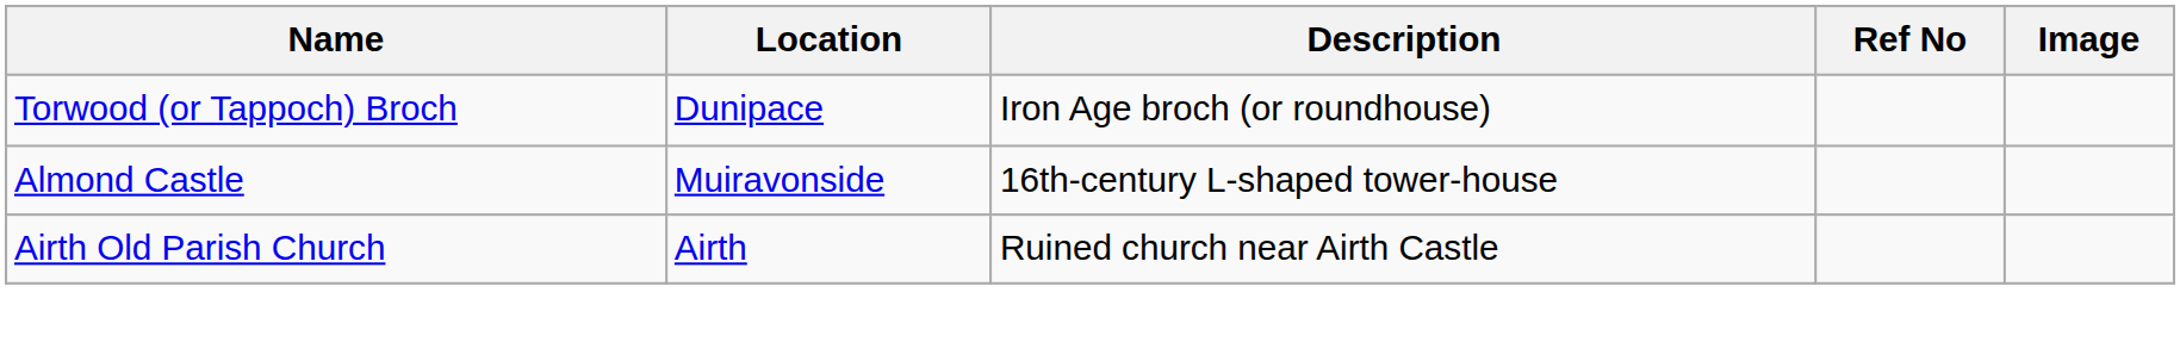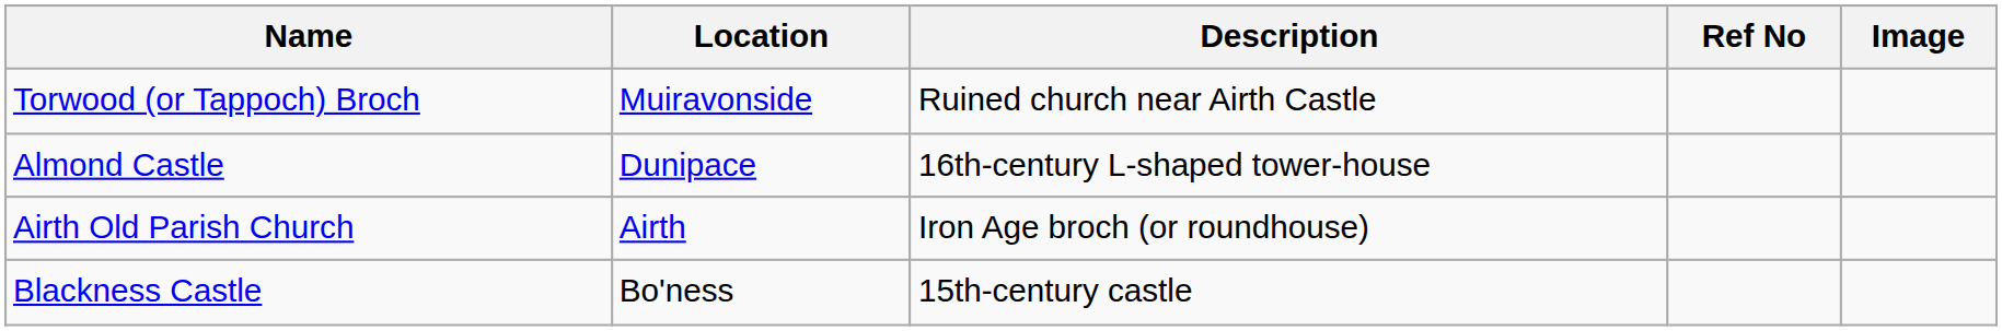Torwood (or Tappoch) Broch | Location: Dunipace -> Muiravonside
Torwood (or Tappoch) Broch | Description: Iron Age broch (or roundhouse) -> Ruined church near Airth Castle
Almond Castle | Location: Muiravonside -> Dunipace
Airth Old Parish Church | Description: Ruined church near Airth Castle -> Iron Age broch (or roundhouse)
+ row: Blackness Castle | Bo'ness | 15th-century castle
